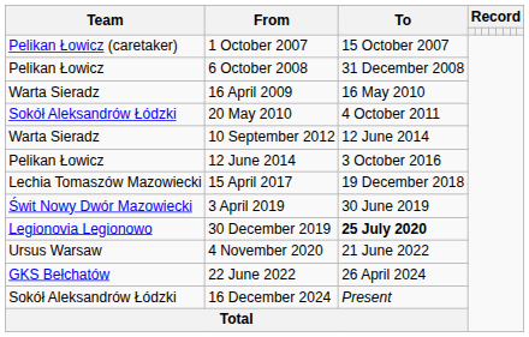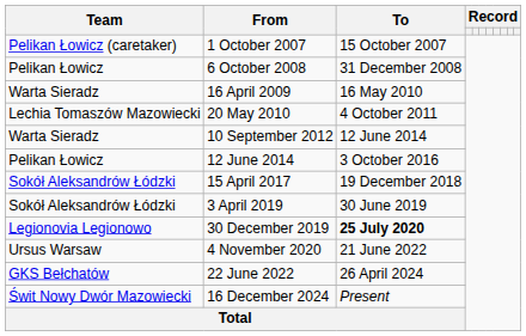20 May 2010 | Team: Sokół Aleksandrów Łódzki -> Lechia Tomaszów Mazowiecki
15 April 2017 | Team: Lechia Tomaszów Mazowiecki -> Sokół Aleksandrów Łódzki
3 April 2019 | Team: Świt Nowy Dwór Mazowiecki -> Sokół Aleksandrów Łódzki
16 December 2024 | Team: Sokół Aleksandrów Łódzki -> Świt Nowy Dwór Mazowiecki
